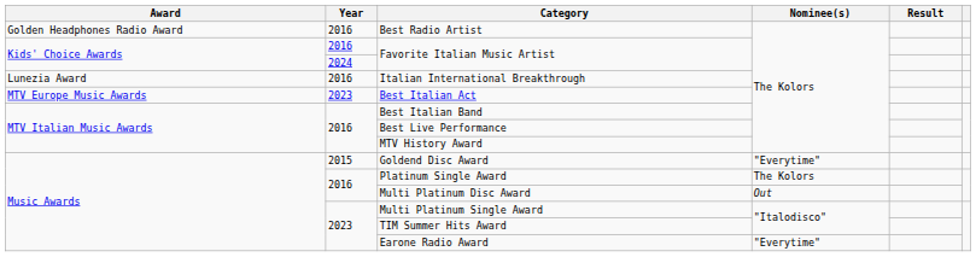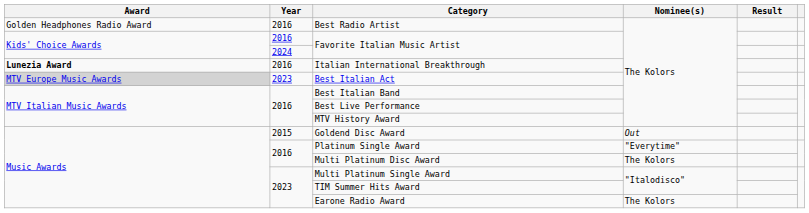Italian International Breakthrough | Award: normal -> bold
Best Italian Act | Award: no background -> lightgrey background
Goldend Disc Award | Nominee(s): "Everytime" -> Out
Platinum Single Award | Nominee(s): The Kolors -> "Everytime"
Multi Platinum Disc Award | Nominee(s): Out -> The Kolors
Earone Radio Award | Nominee(s): "Everytime" -> The Kolors
